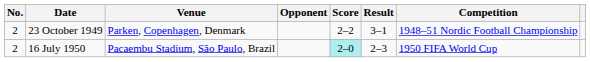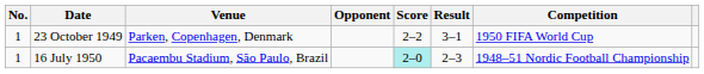23 October 1949 | No.: 2 -> 1
23 October 1949 | Competition: 1948–51 Nordic Football Championship -> 1950 FIFA World Cup
16 July 1950 | No.: 2 -> 1
16 July 1950 | Competition: 1950 FIFA World Cup -> 1948–51 Nordic Football Championship
